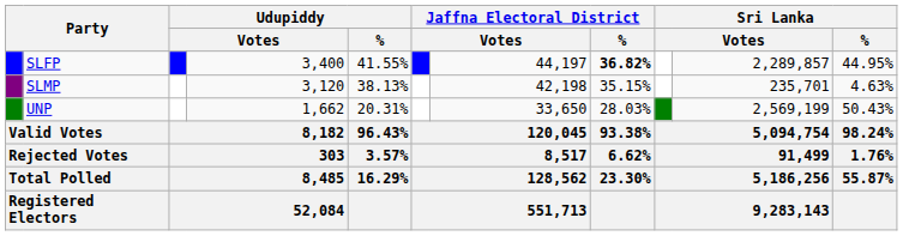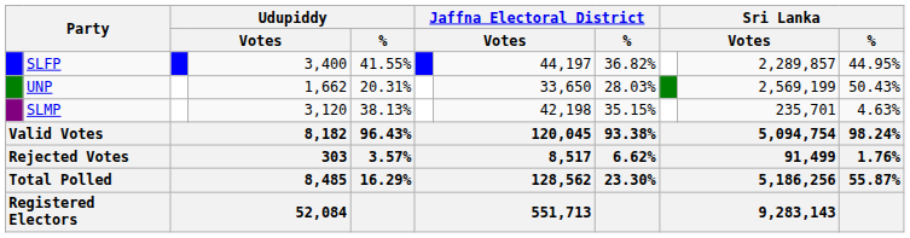SLFP | Jaffna Electoral District / %: bold -> normal
rows swapped: SLMP <-> UNP
